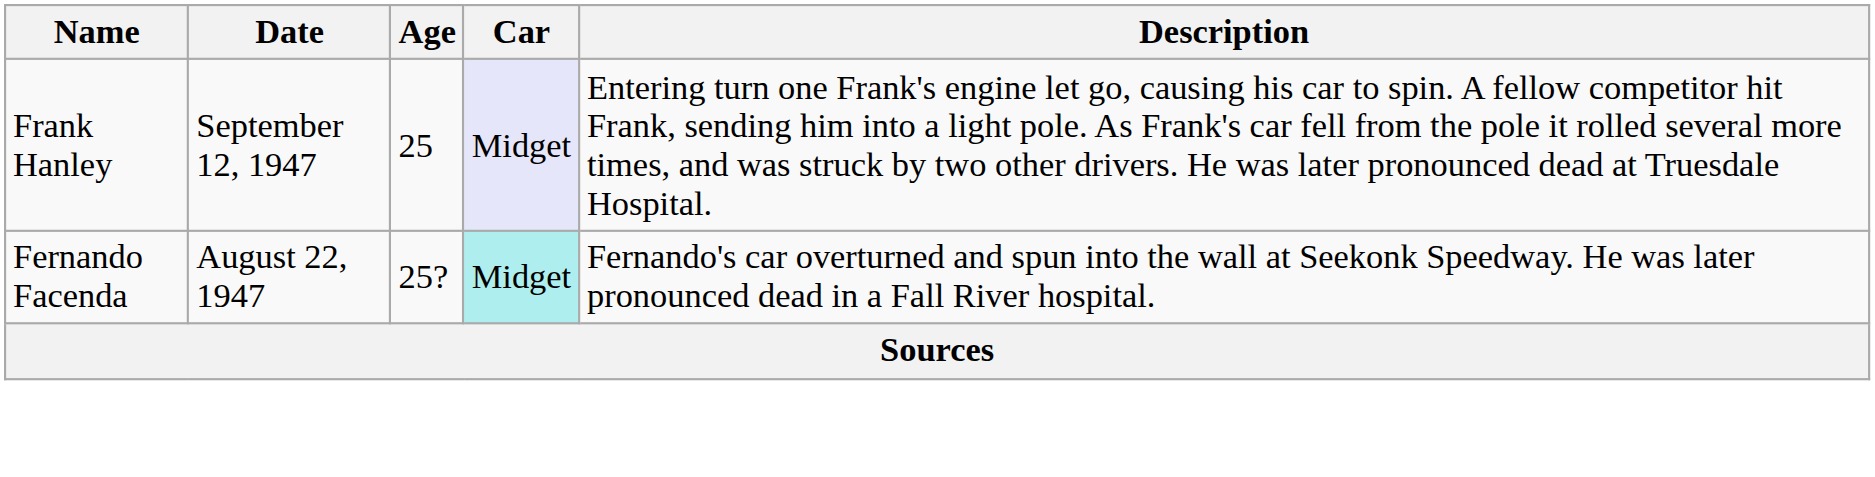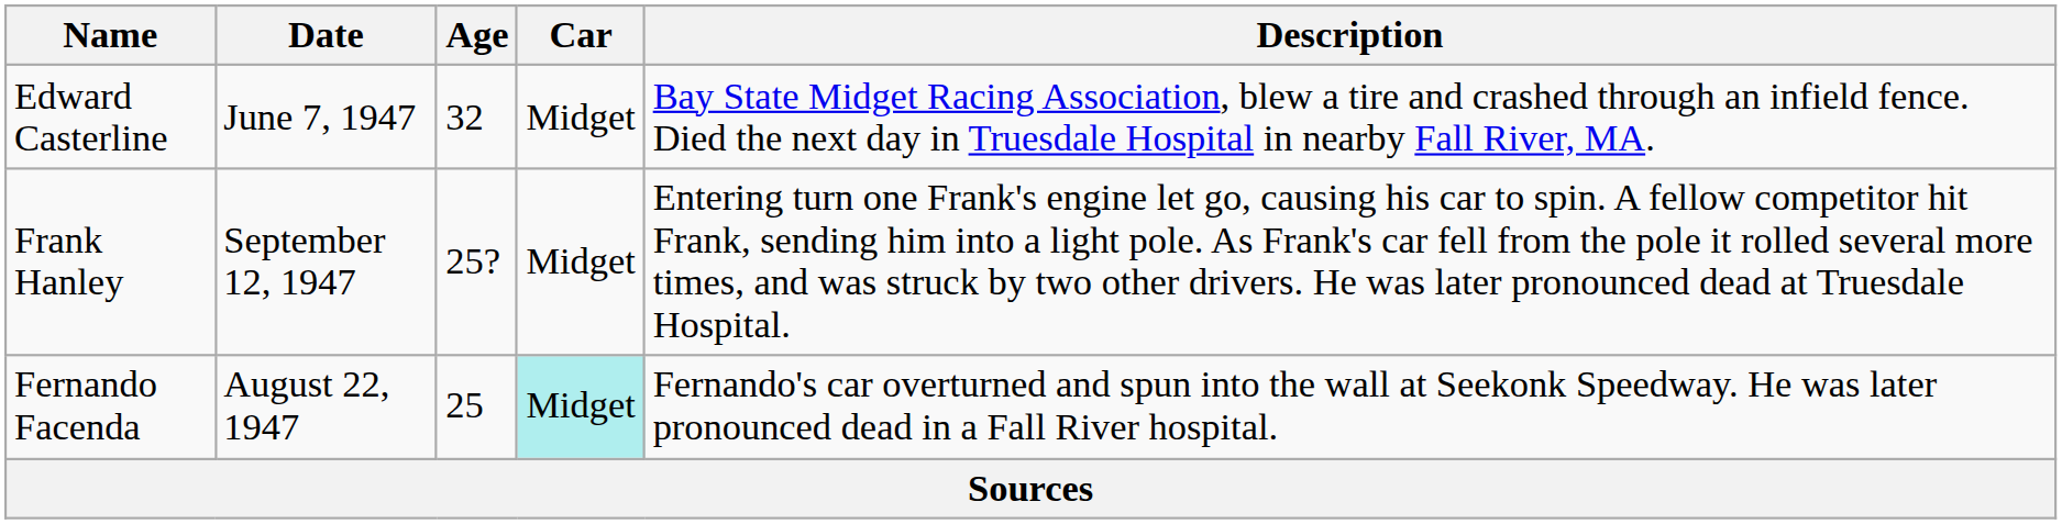+ row: Edward Casterline | June 7, 1947 | 32 | Midget | Bay State Midget Racing Association, blew a tire and crashed through an infield fence. Died the next day in Truesdale Hospital in nearby Fall River, MA.
Frank Hanley | Age: 25 -> 25?
Frank Hanley | Car: lavender background -> no background
Fernando Facenda | Age: 25? -> 25
